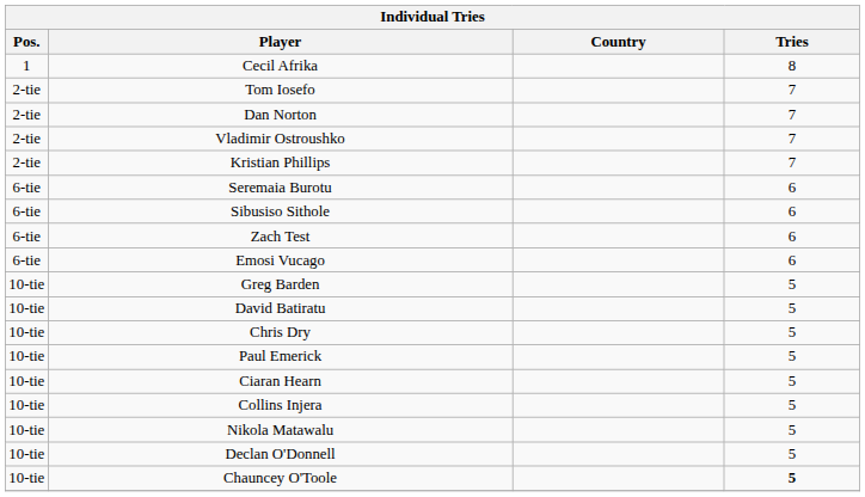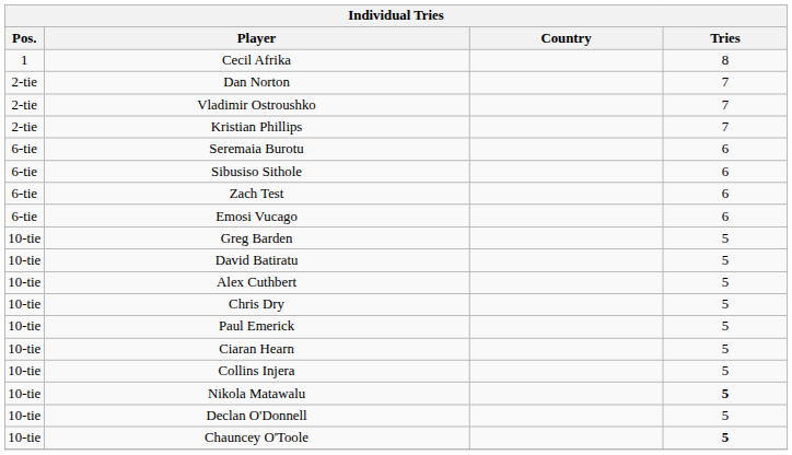- row: 2-tie | Tom Iosefo | 7
+ row: 10-tie | Alex Cuthbert | 5
Nikola Matawalu | Tries: normal -> bold
